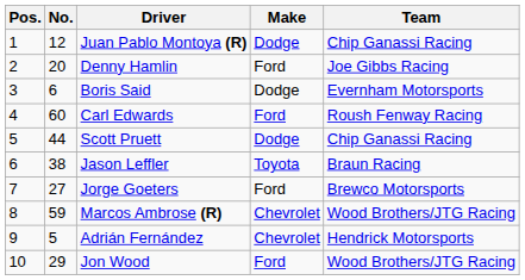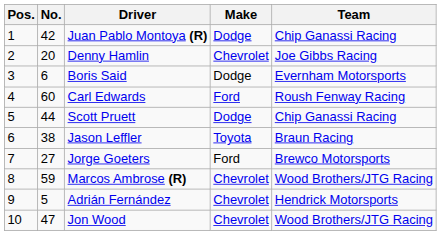Juan Pablo Montoya (R) | No.: 12 -> 42
Denny Hamlin | Make: Ford -> Chevrolet
Jon Wood | No.: 29 -> 47
Jon Wood | Make: Ford -> Chevrolet
